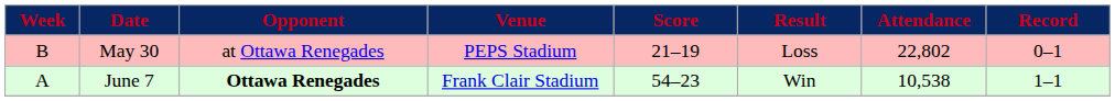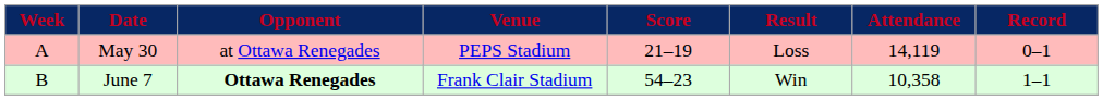May 30 | Week: B -> A
May 30 | Attendance: 22,802 -> 14,119
June 7 | Week: A -> B
June 7 | Attendance: 10,538 -> 10,358
